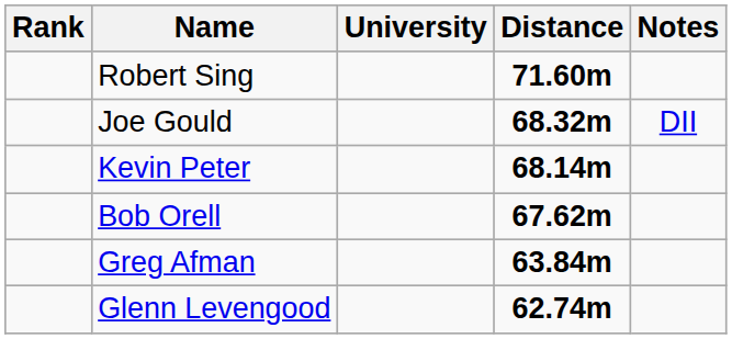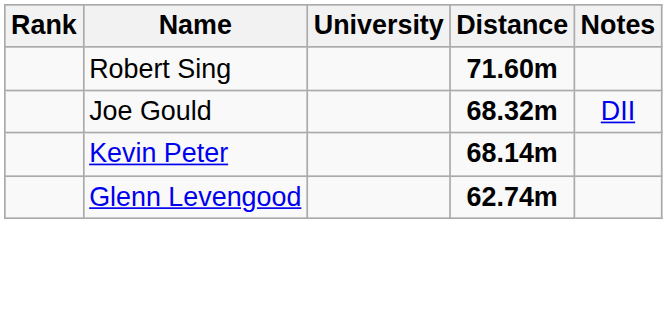- row: Bob Orell | 67.62m
- row: Greg Afman | 63.84m
